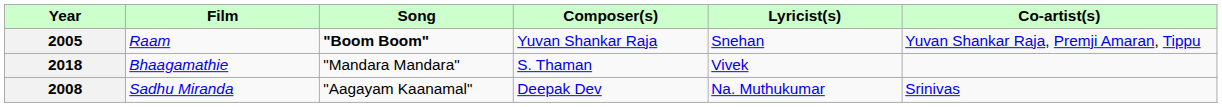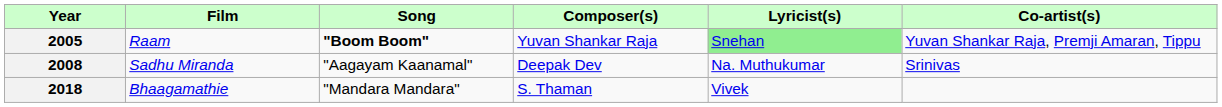2005 | Lyricist(s): no background -> lightgreen background
rows swapped: 2008 <-> 2018
